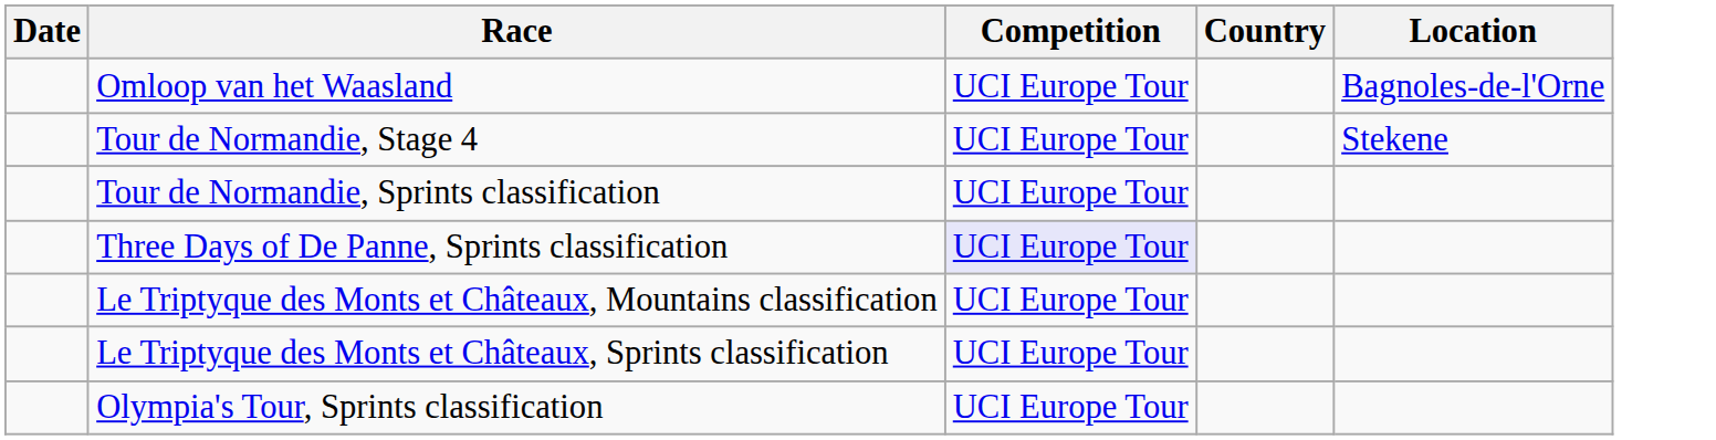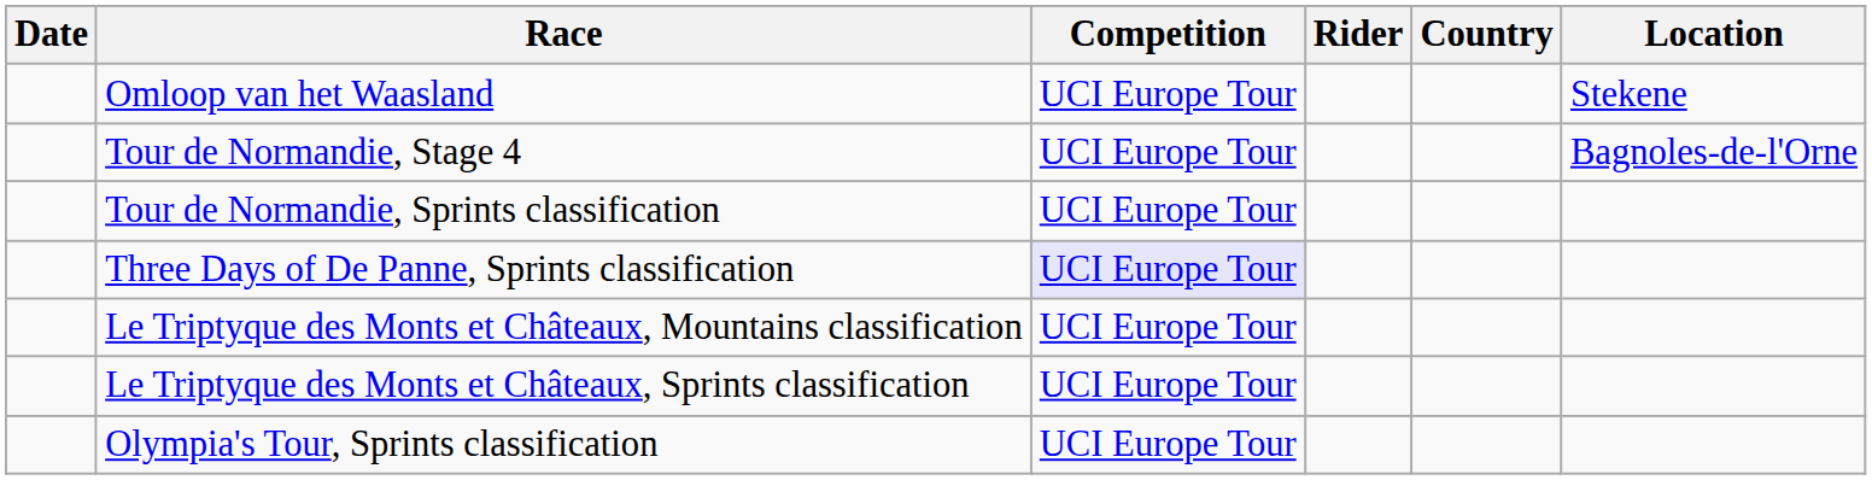+ column: Rider
Omloop van het Waasland | Location: Bagnoles-de-l'Orne -> Stekene
Tour de Normandie, Stage 4 | Location: Stekene -> Bagnoles-de-l'Orne
